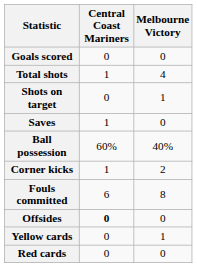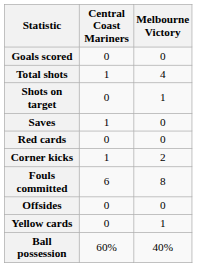rows swapped: Ball possession <-> Red cards
Offsides | Central Coast Mariners: bold -> normal
